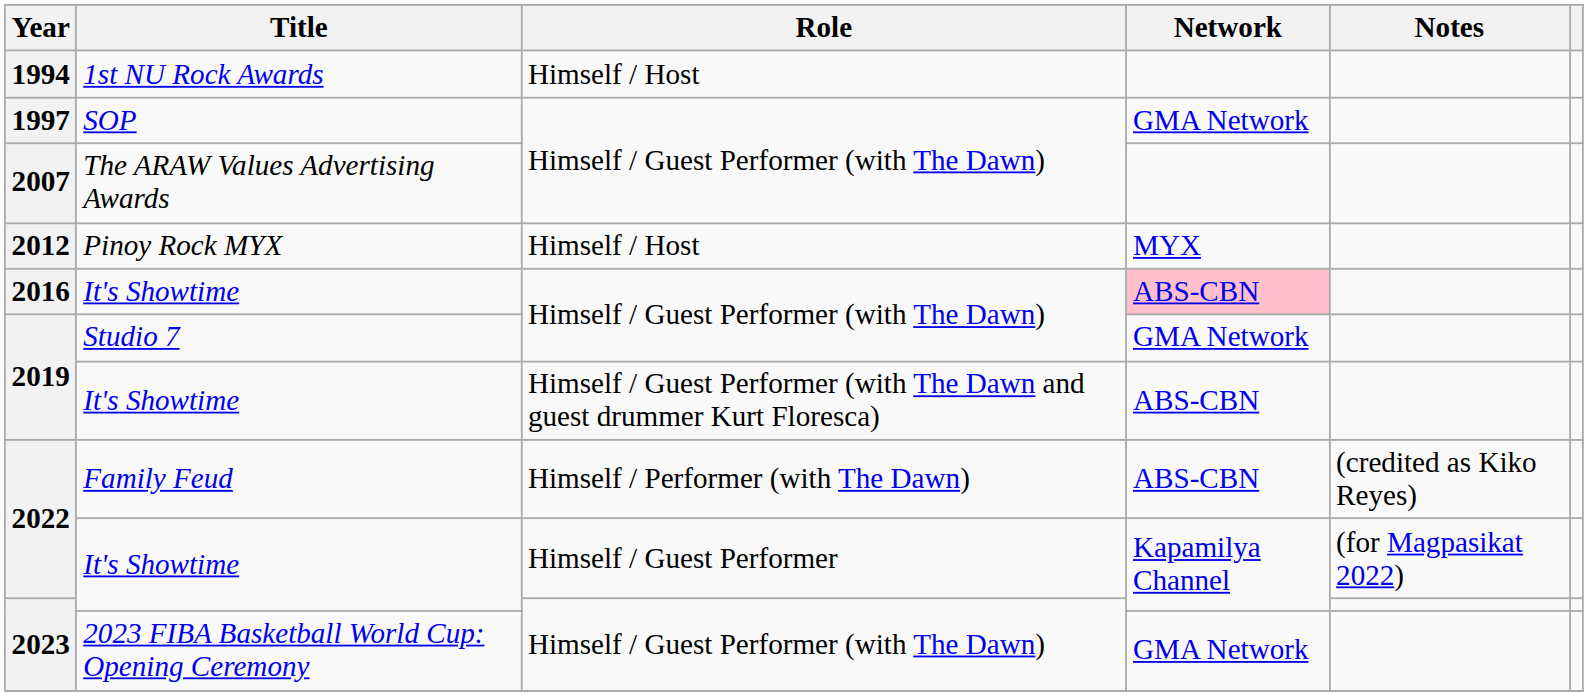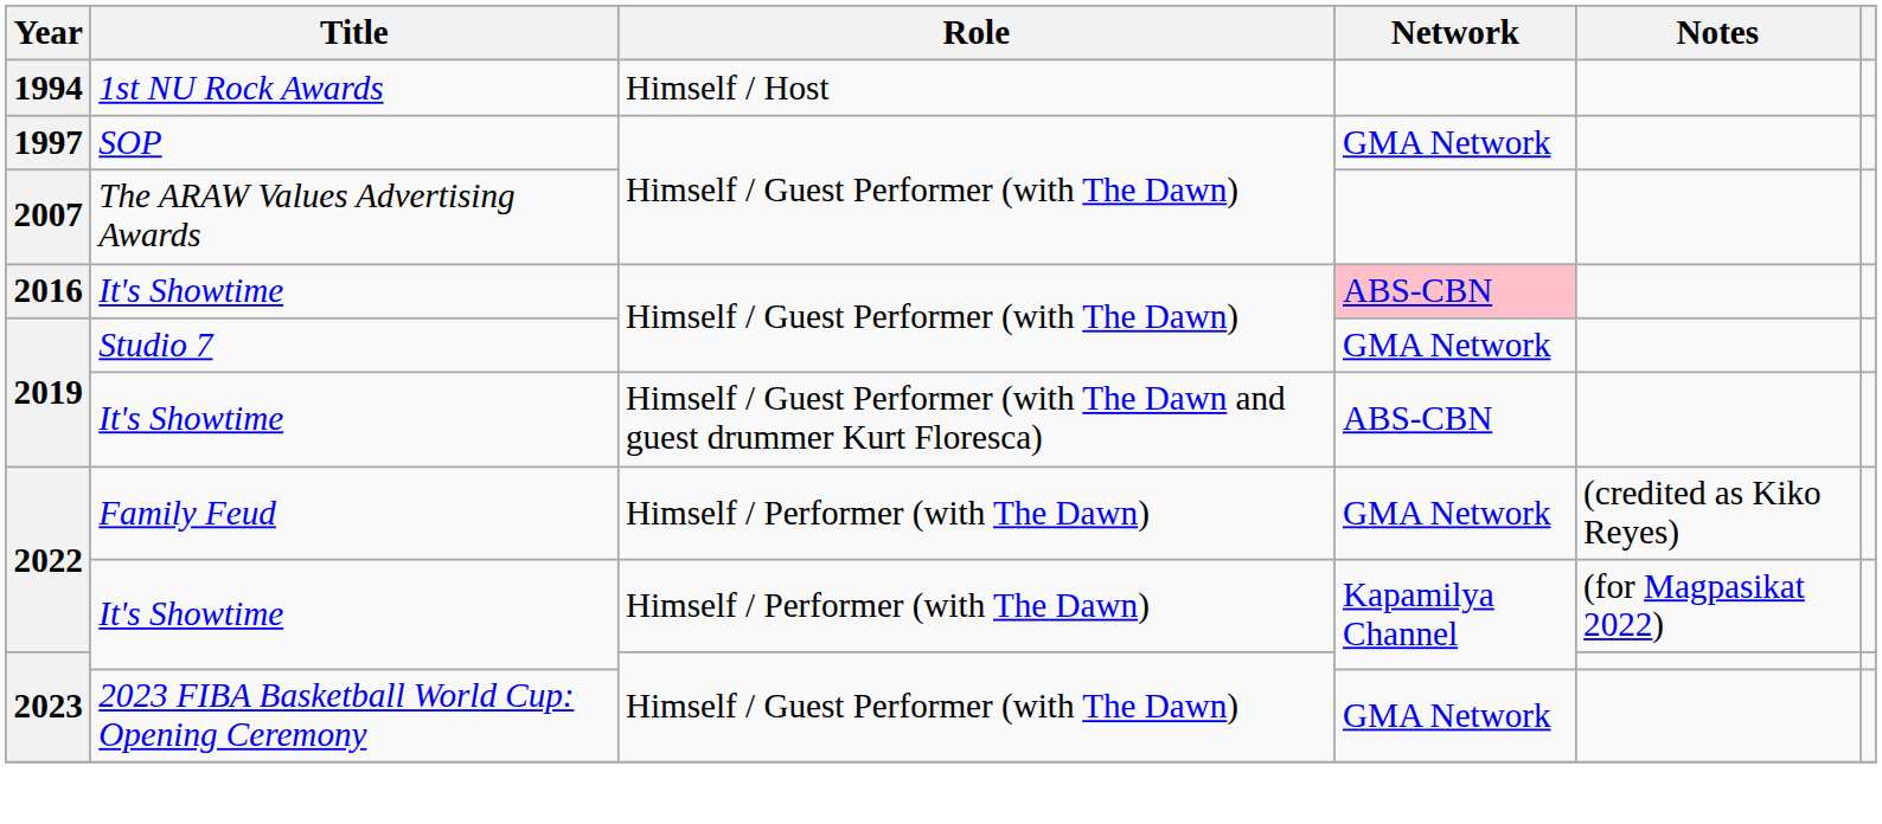- row: 2012 | Pinoy Rock MYX | Himself / Host | MYX
2022 / Family Feud | Network: ABS-CBN -> GMA Network
2022 / It's Showtime | Role: Himself / Guest Performer -> Himself / Performer (with The Dawn)
